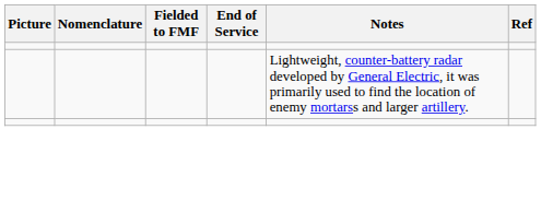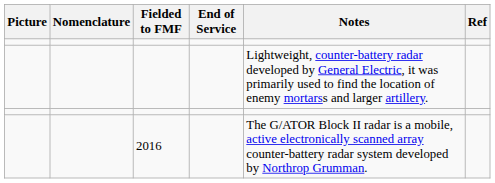+ row: 2016 | The G/ATOR Block II radar is a mobile, active electronically scanned array counter-battery radar system developed by Northrop Grumman.
